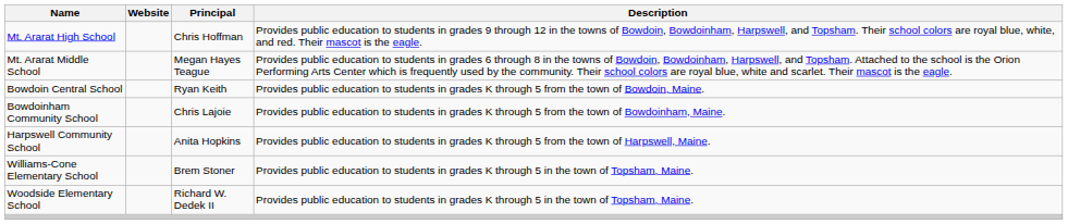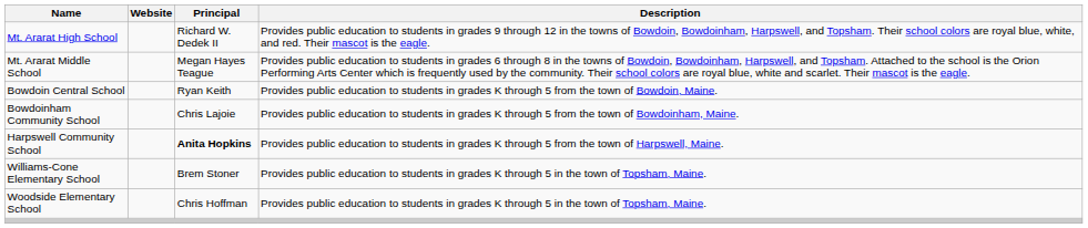Mt. Ararat High School | Principal: Chris Hoffman -> Richard W. Dedek II
Harpswell Community School | Principal: normal -> bold
Woodside Elementary School | Principal: Richard W. Dedek II -> Chris Hoffman
